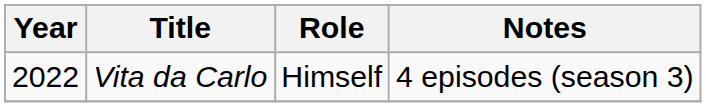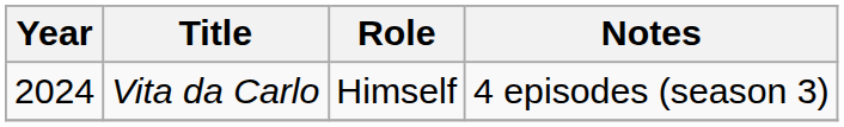Vita da Carlo | Year: 2022 -> 2024
